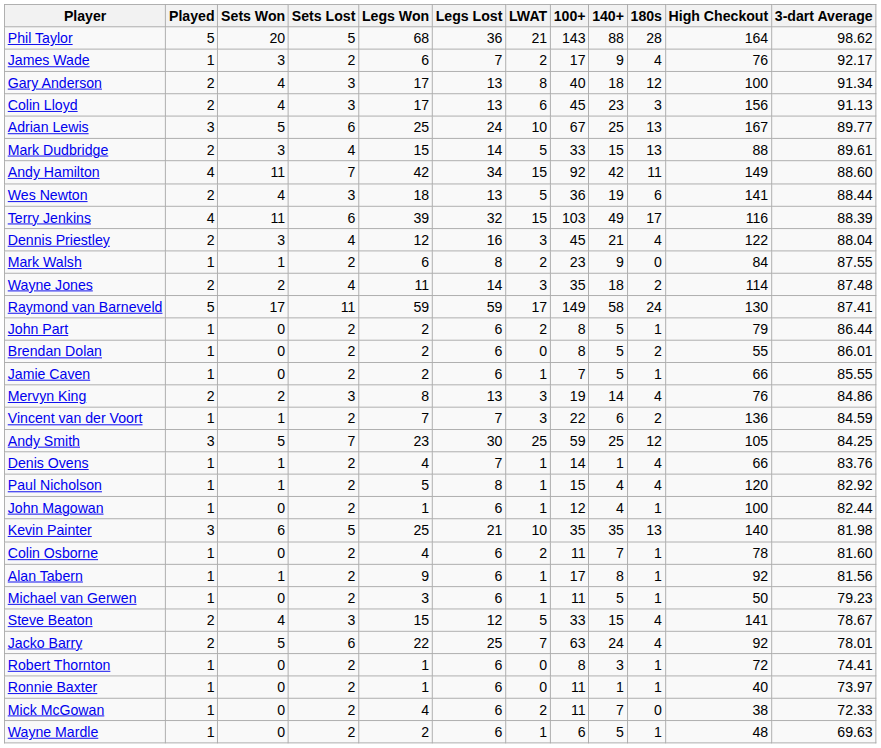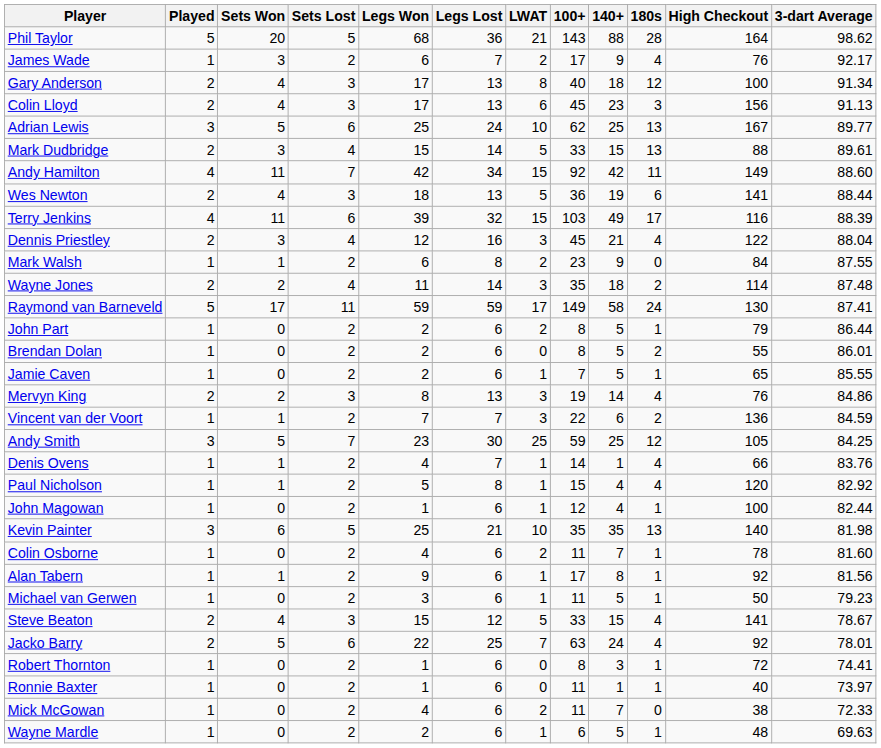Adrian Lewis | 100+: 67 -> 62
Jamie Caven | High Checkout: 66 -> 65
